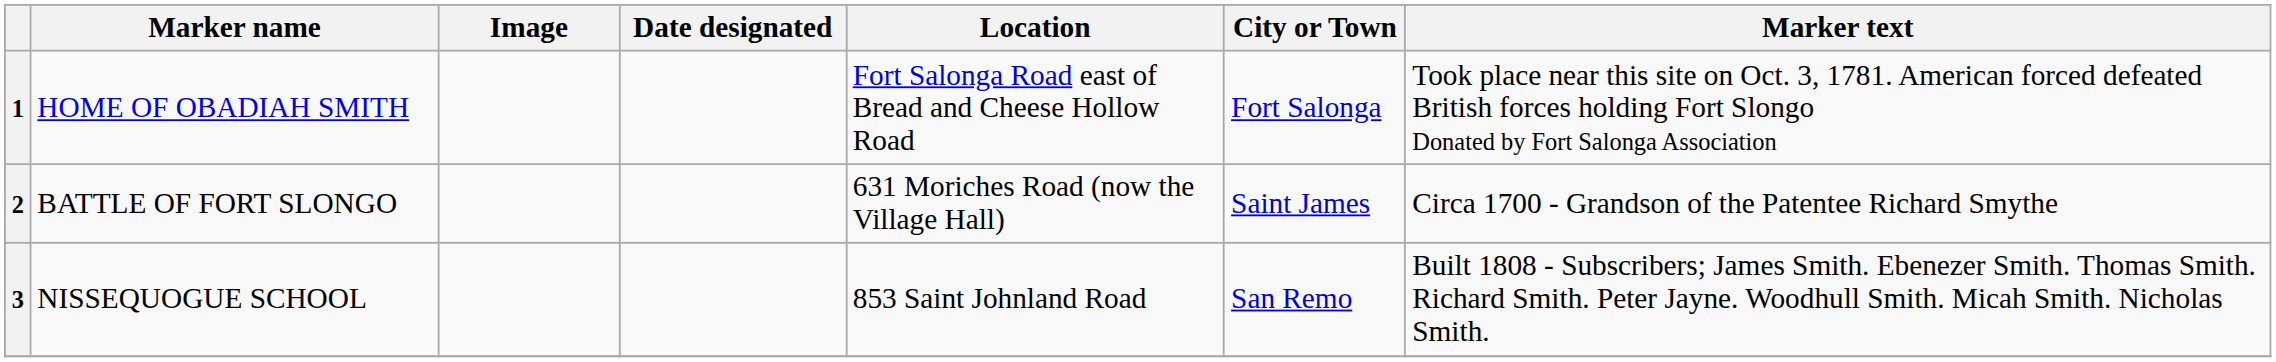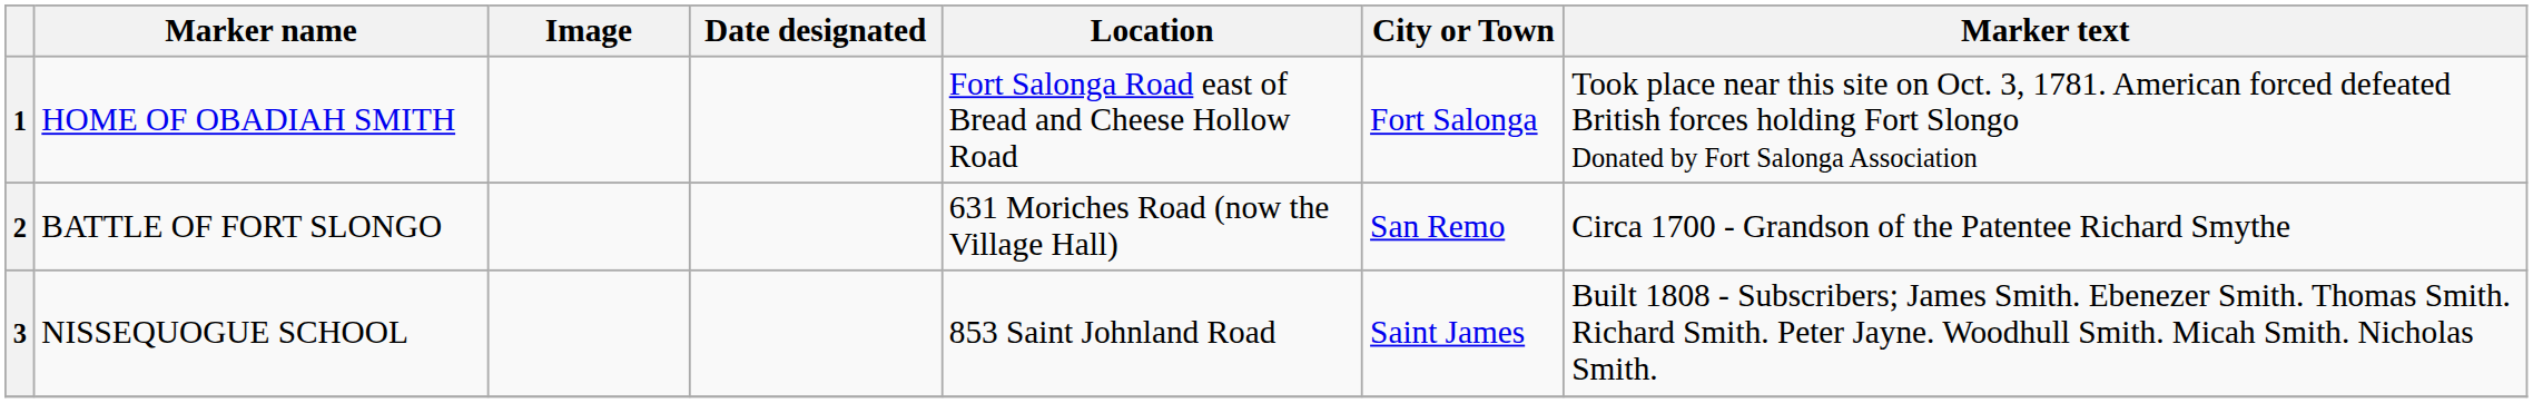2 | City or Town: Saint James -> San Remo
3 | City or Town: San Remo -> Saint James
